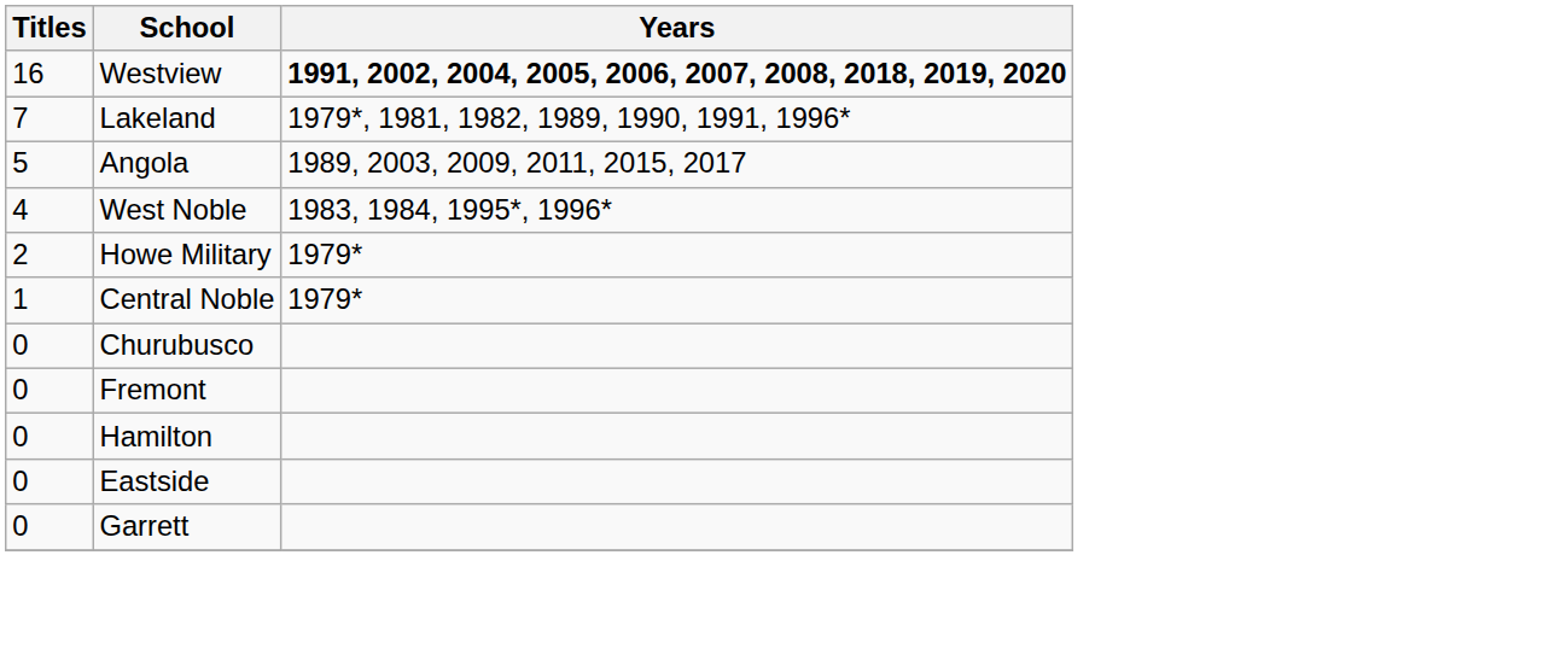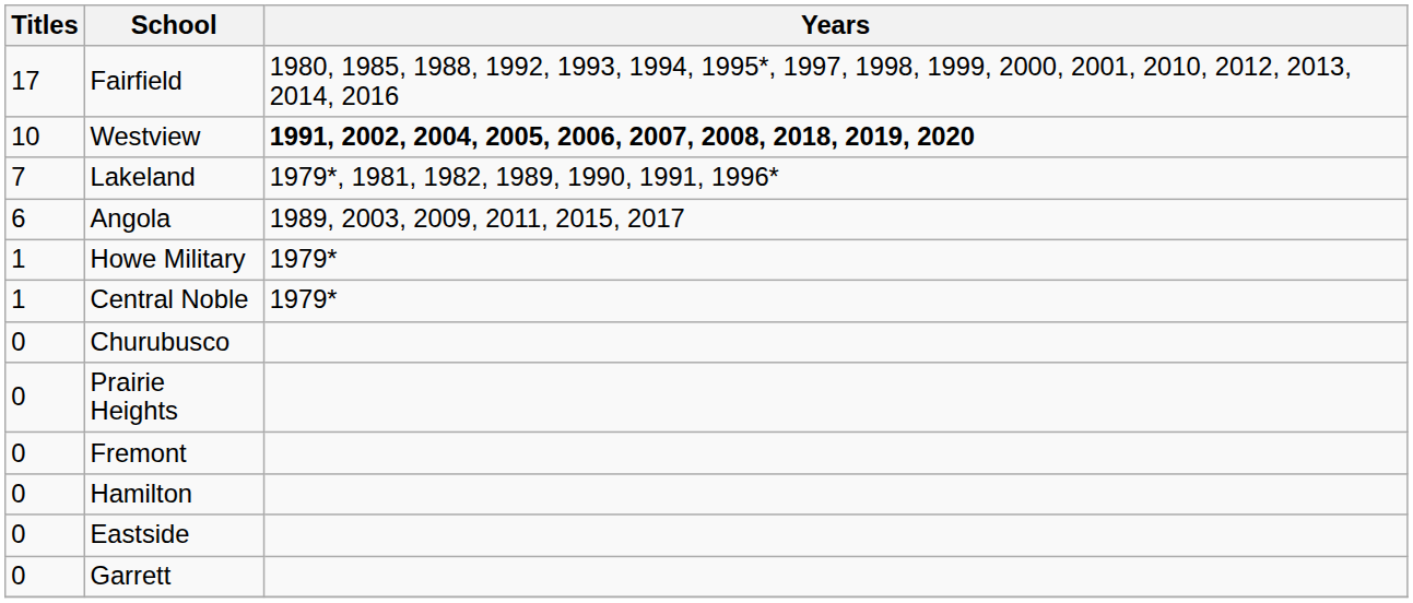+ row: 17 | Fairfield | 1980, 1985, 1988, 1992, 1993, 1994, 1995*, 1997, 1998, 1999, 2000, 2001, 2010, 2012, 2013, 2014, 2016
Westview | Titles: 16 -> 10
Angola | Titles: 5 -> 6
- row: 4 | West Noble | 1983, 1984, 1995*, 1996*
Howe Military | Titles: 2 -> 1
+ row: 0 | Prairie Heights
